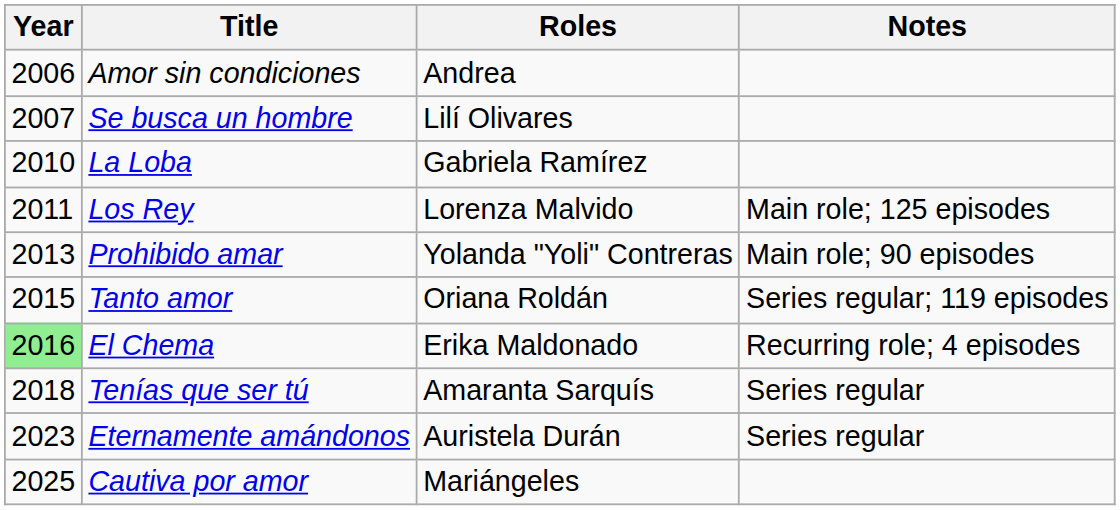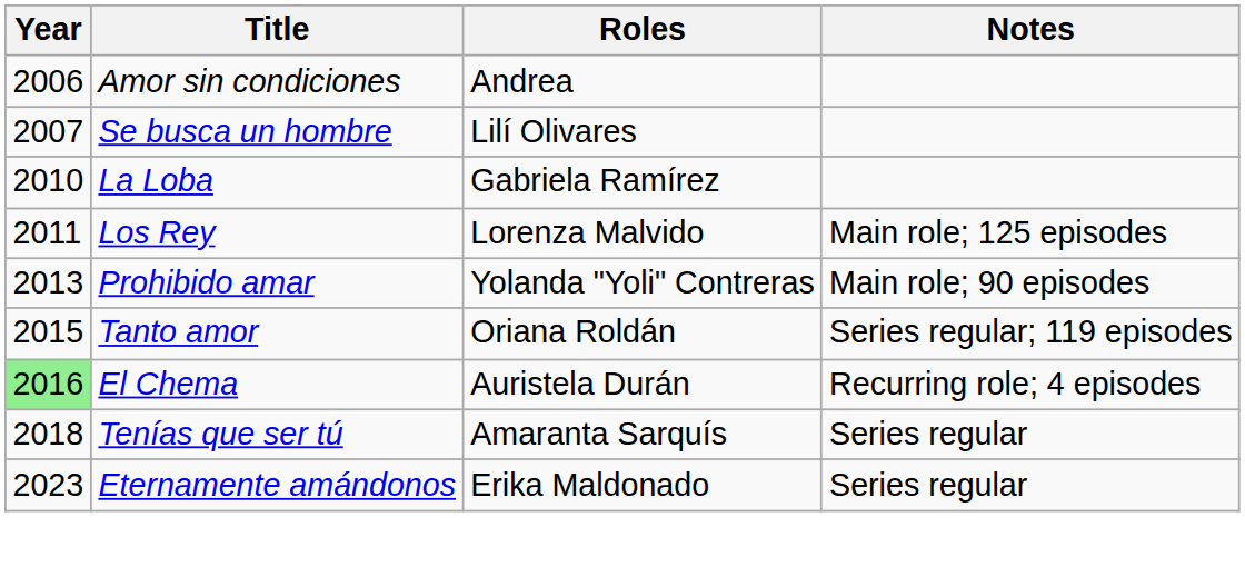El Chema | Roles: Erika Maldonado -> Auristela Durán
Eternamente amándonos | Roles: Auristela Durán -> Erika Maldonado
- row: 2025 | Cautiva por amor | Mariángeles
